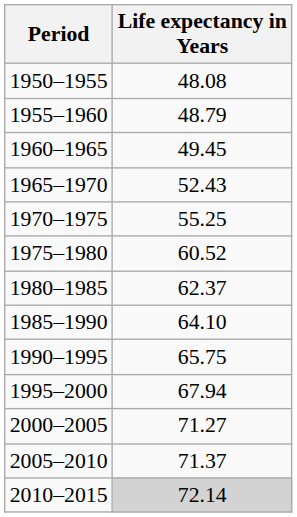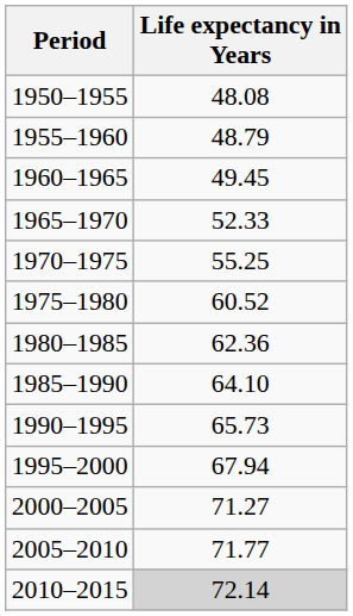1965–1970 | Life expectancy in Years: 52.43 -> 52.33
1980–1985 | Life expectancy in Years: 62.37 -> 62.36
1990–1995 | Life expectancy in Years: 65.75 -> 65.73
2005–2010 | Life expectancy in Years: 71.37 -> 71.77
